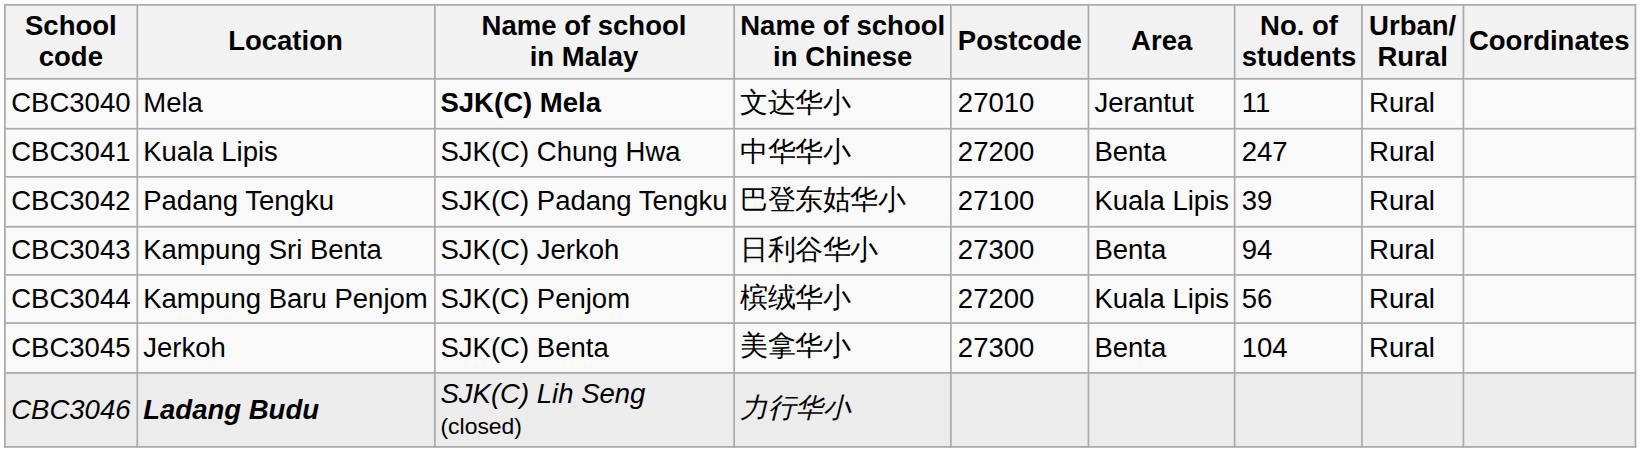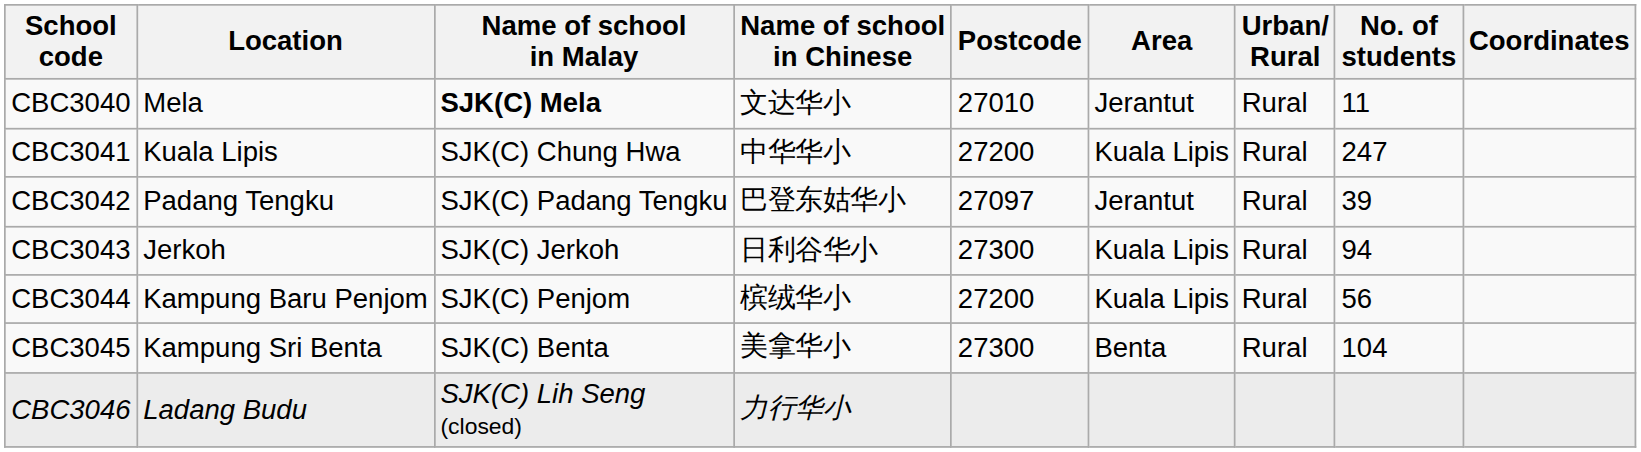columns swapped: Urban/ Rural <-> No. of students
CBC3041 | Area: Benta -> Kuala Lipis
CBC3042 | Postcode: 27100 -> 27097
CBC3042 | Area: Kuala Lipis -> Jerantut
CBC3043 | Location: Kampung Sri Benta -> Jerkoh
CBC3043 | Area: Benta -> Kuala Lipis
CBC3045 | Location: Jerkoh -> Kampung Sri Benta
CBC3046 | Location: bold -> normal
